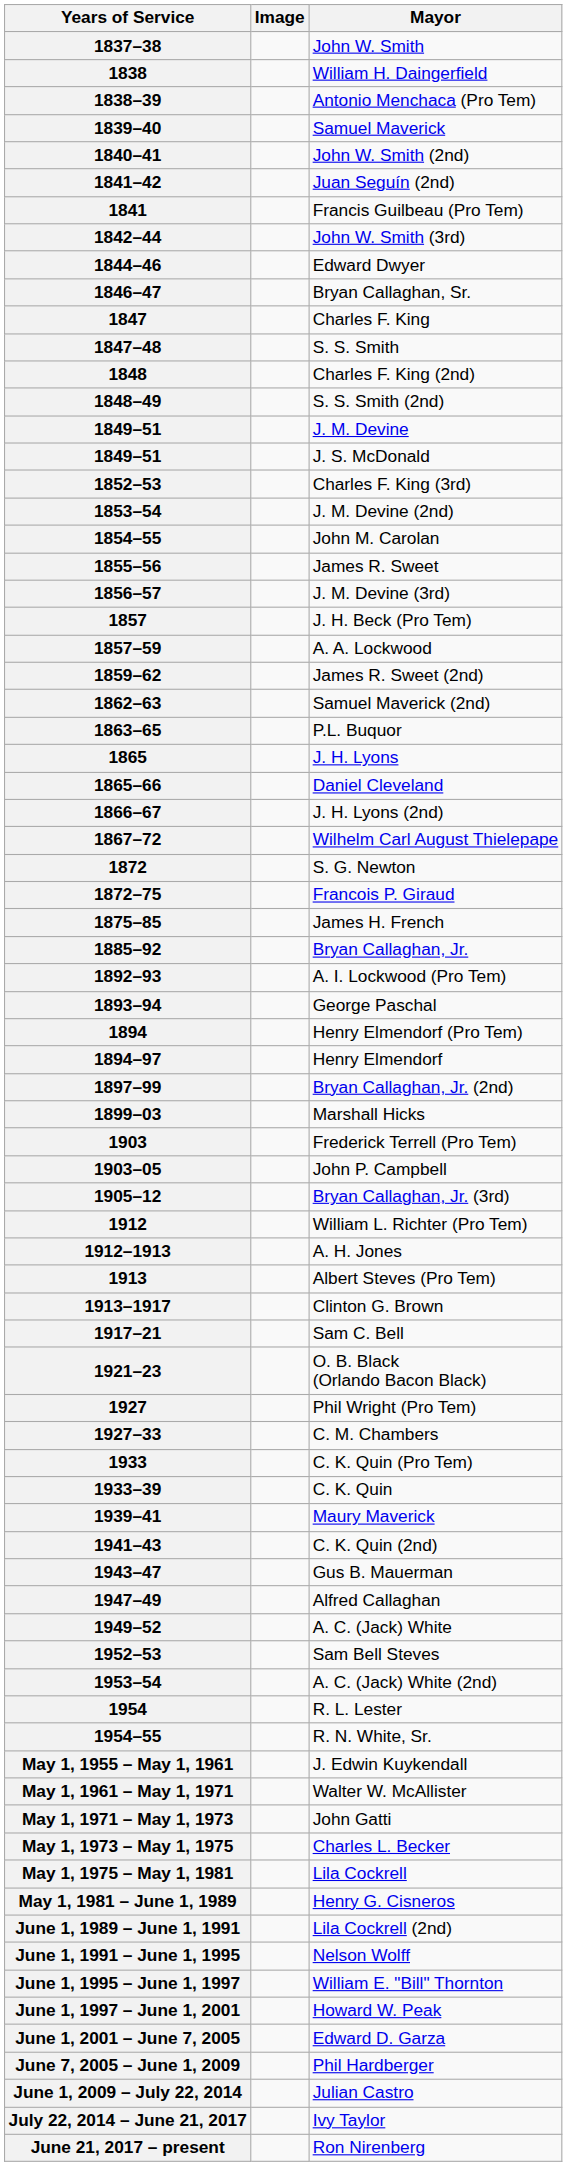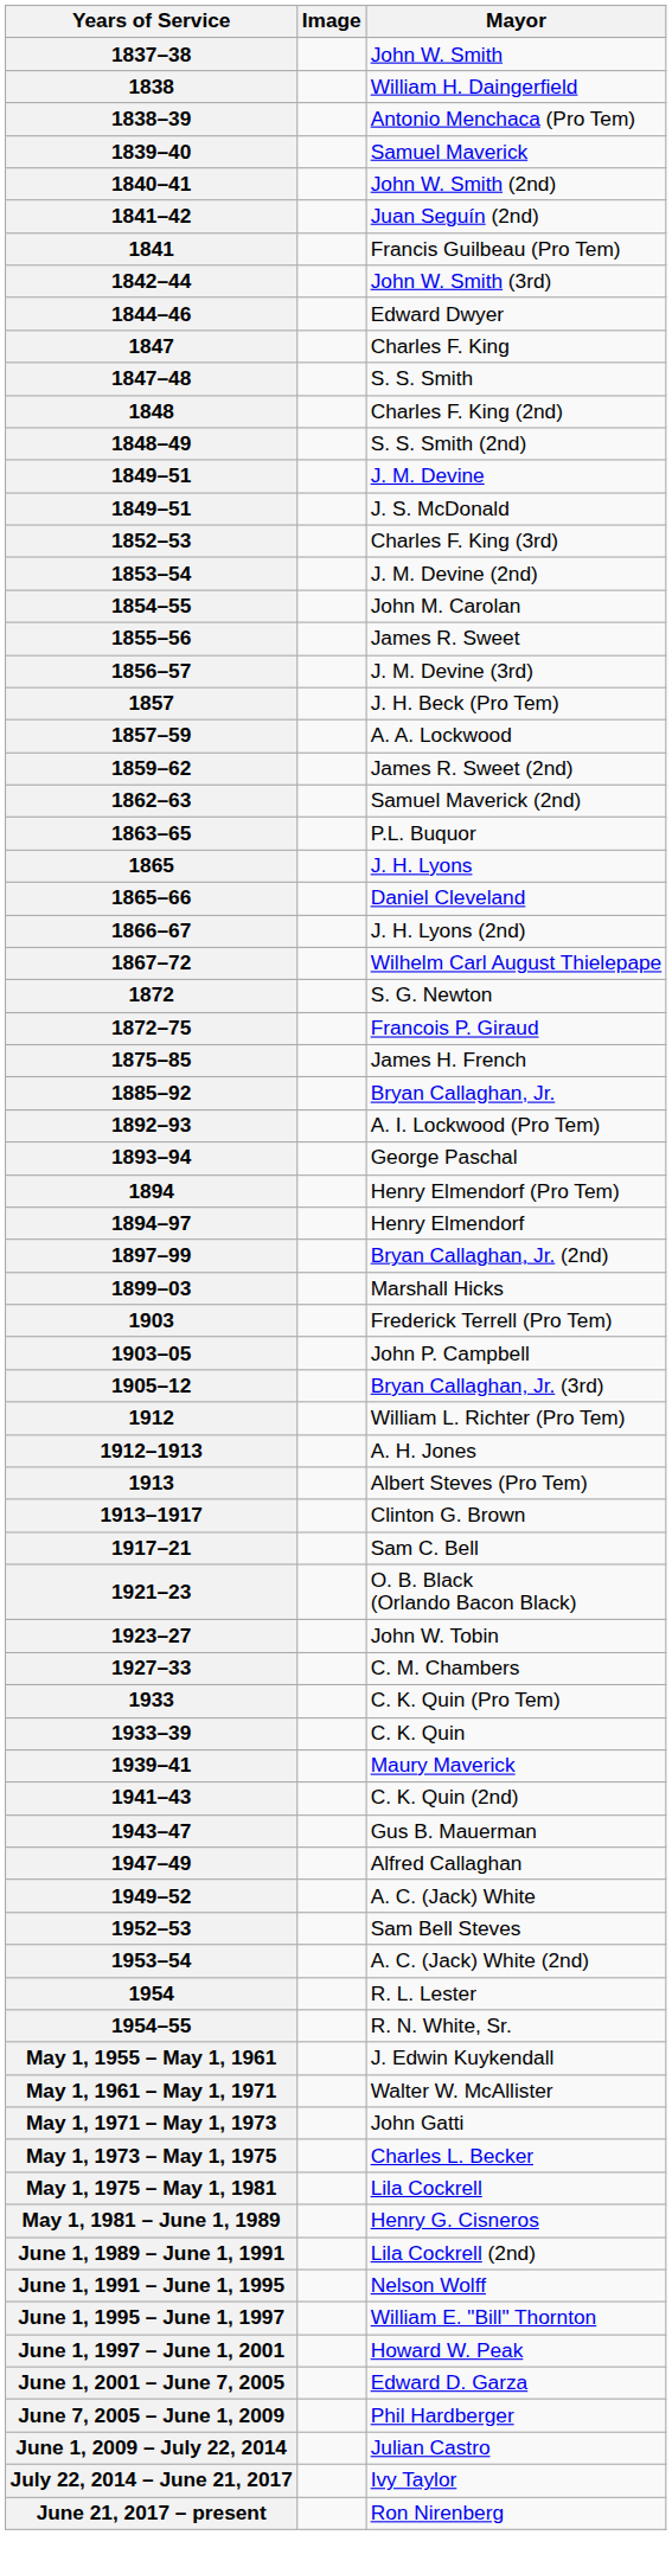- row: 1846–47 | Bryan Callaghan, Sr.
+ row: 1923–27 | John W. Tobin
- row: 1927 | Phil Wright (Pro Tem)
